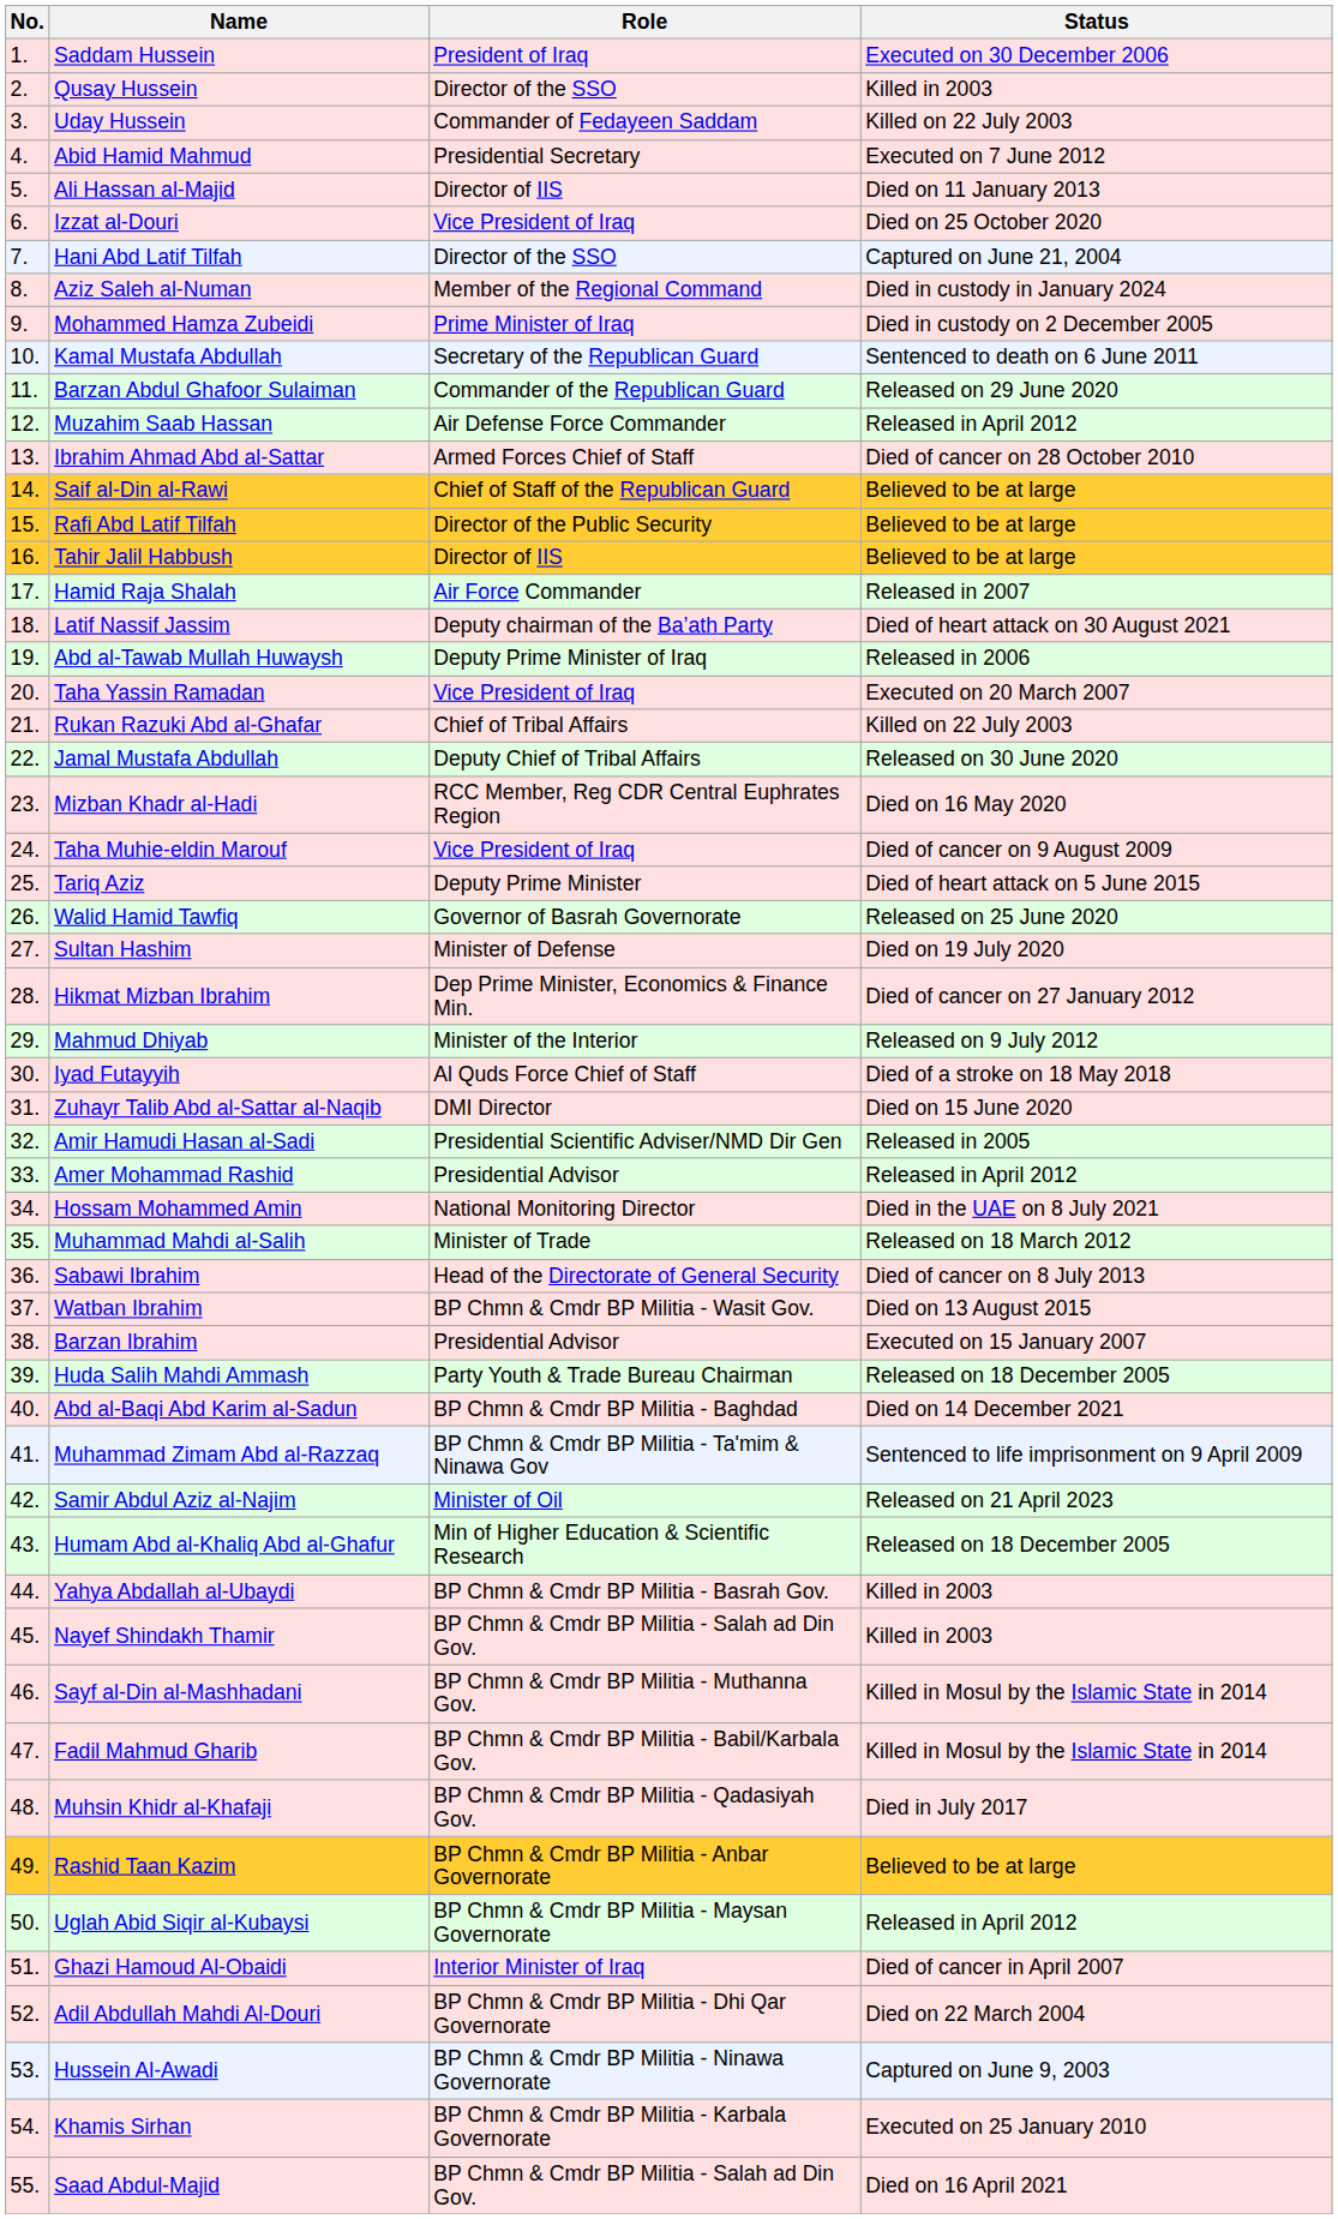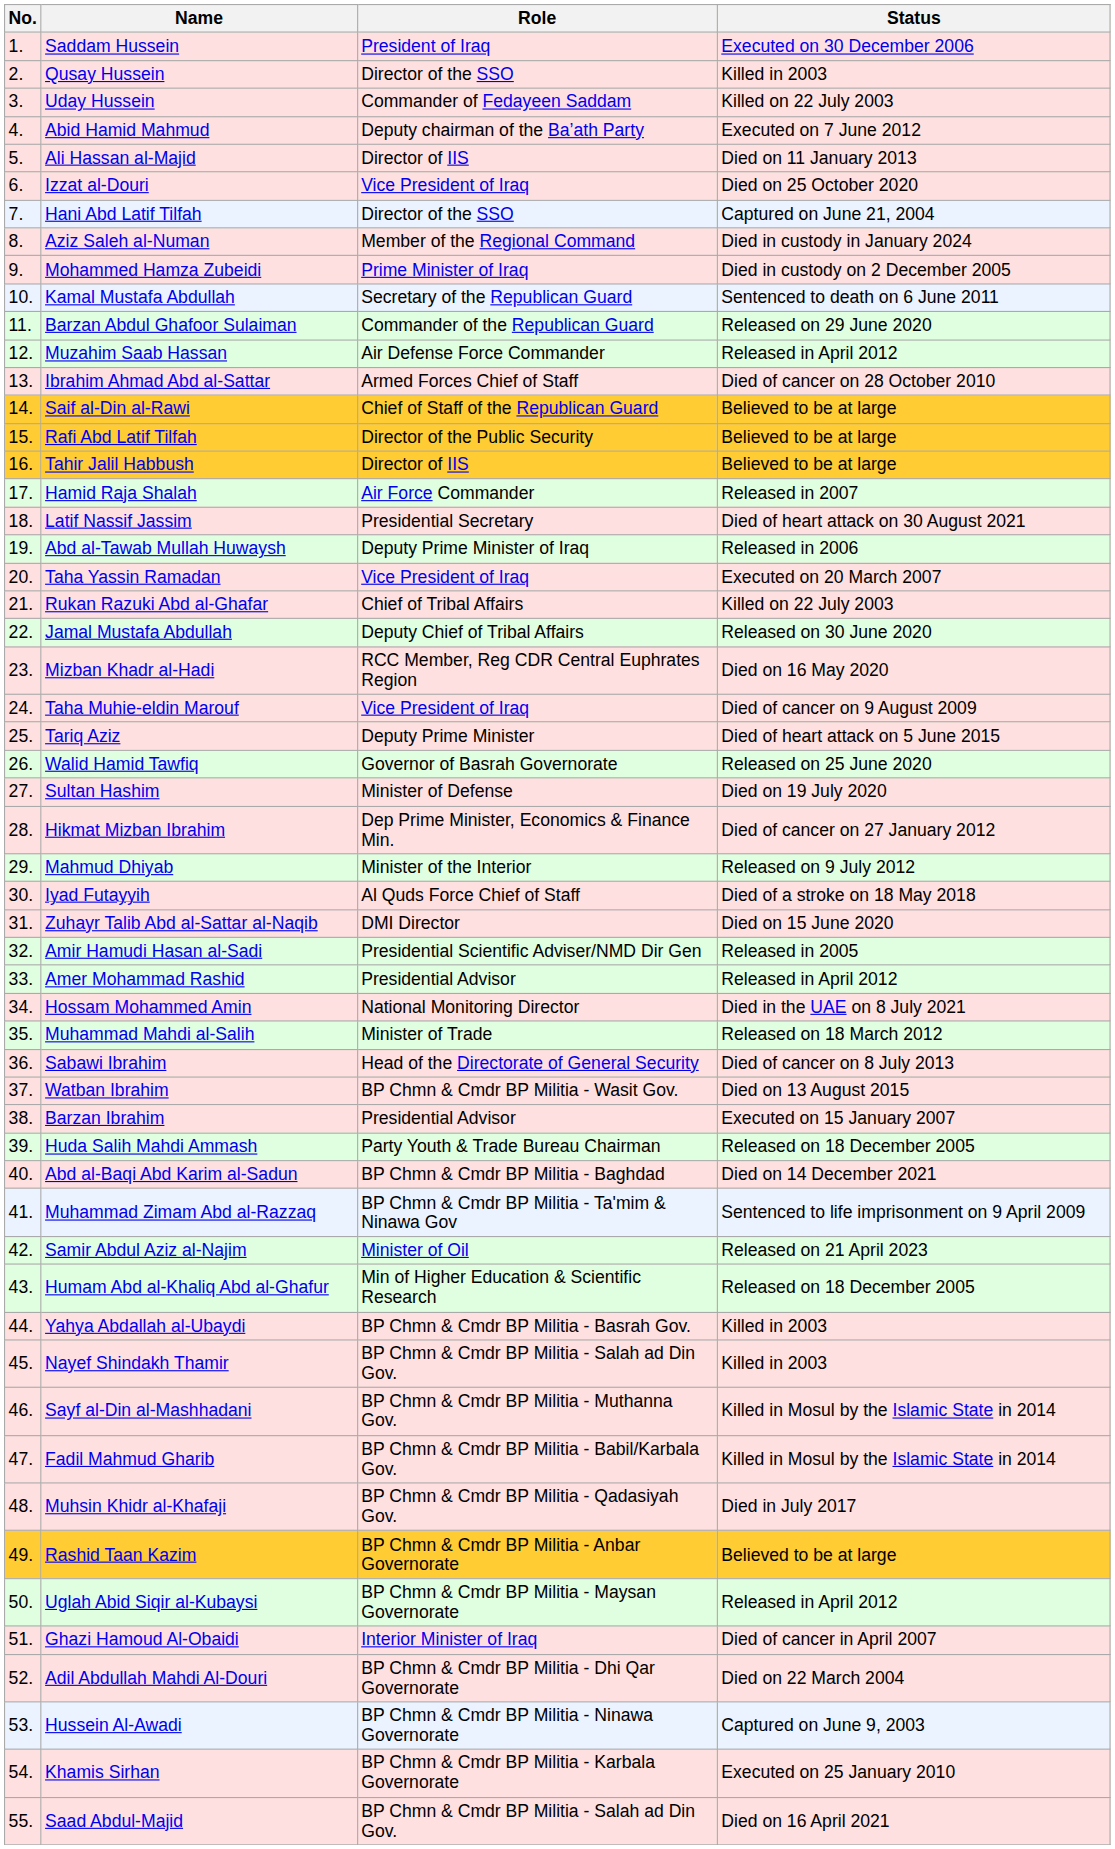Abid Hamid Mahmud | Role: Presidential Secretary -> Deputy chairman of the Ba’ath Party
Latif Nassif Jassim | Role: Deputy chairman of the Ba’ath Party -> Presidential Secretary
